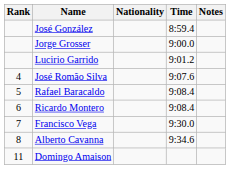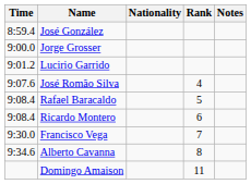columns swapped: Rank <-> Time
